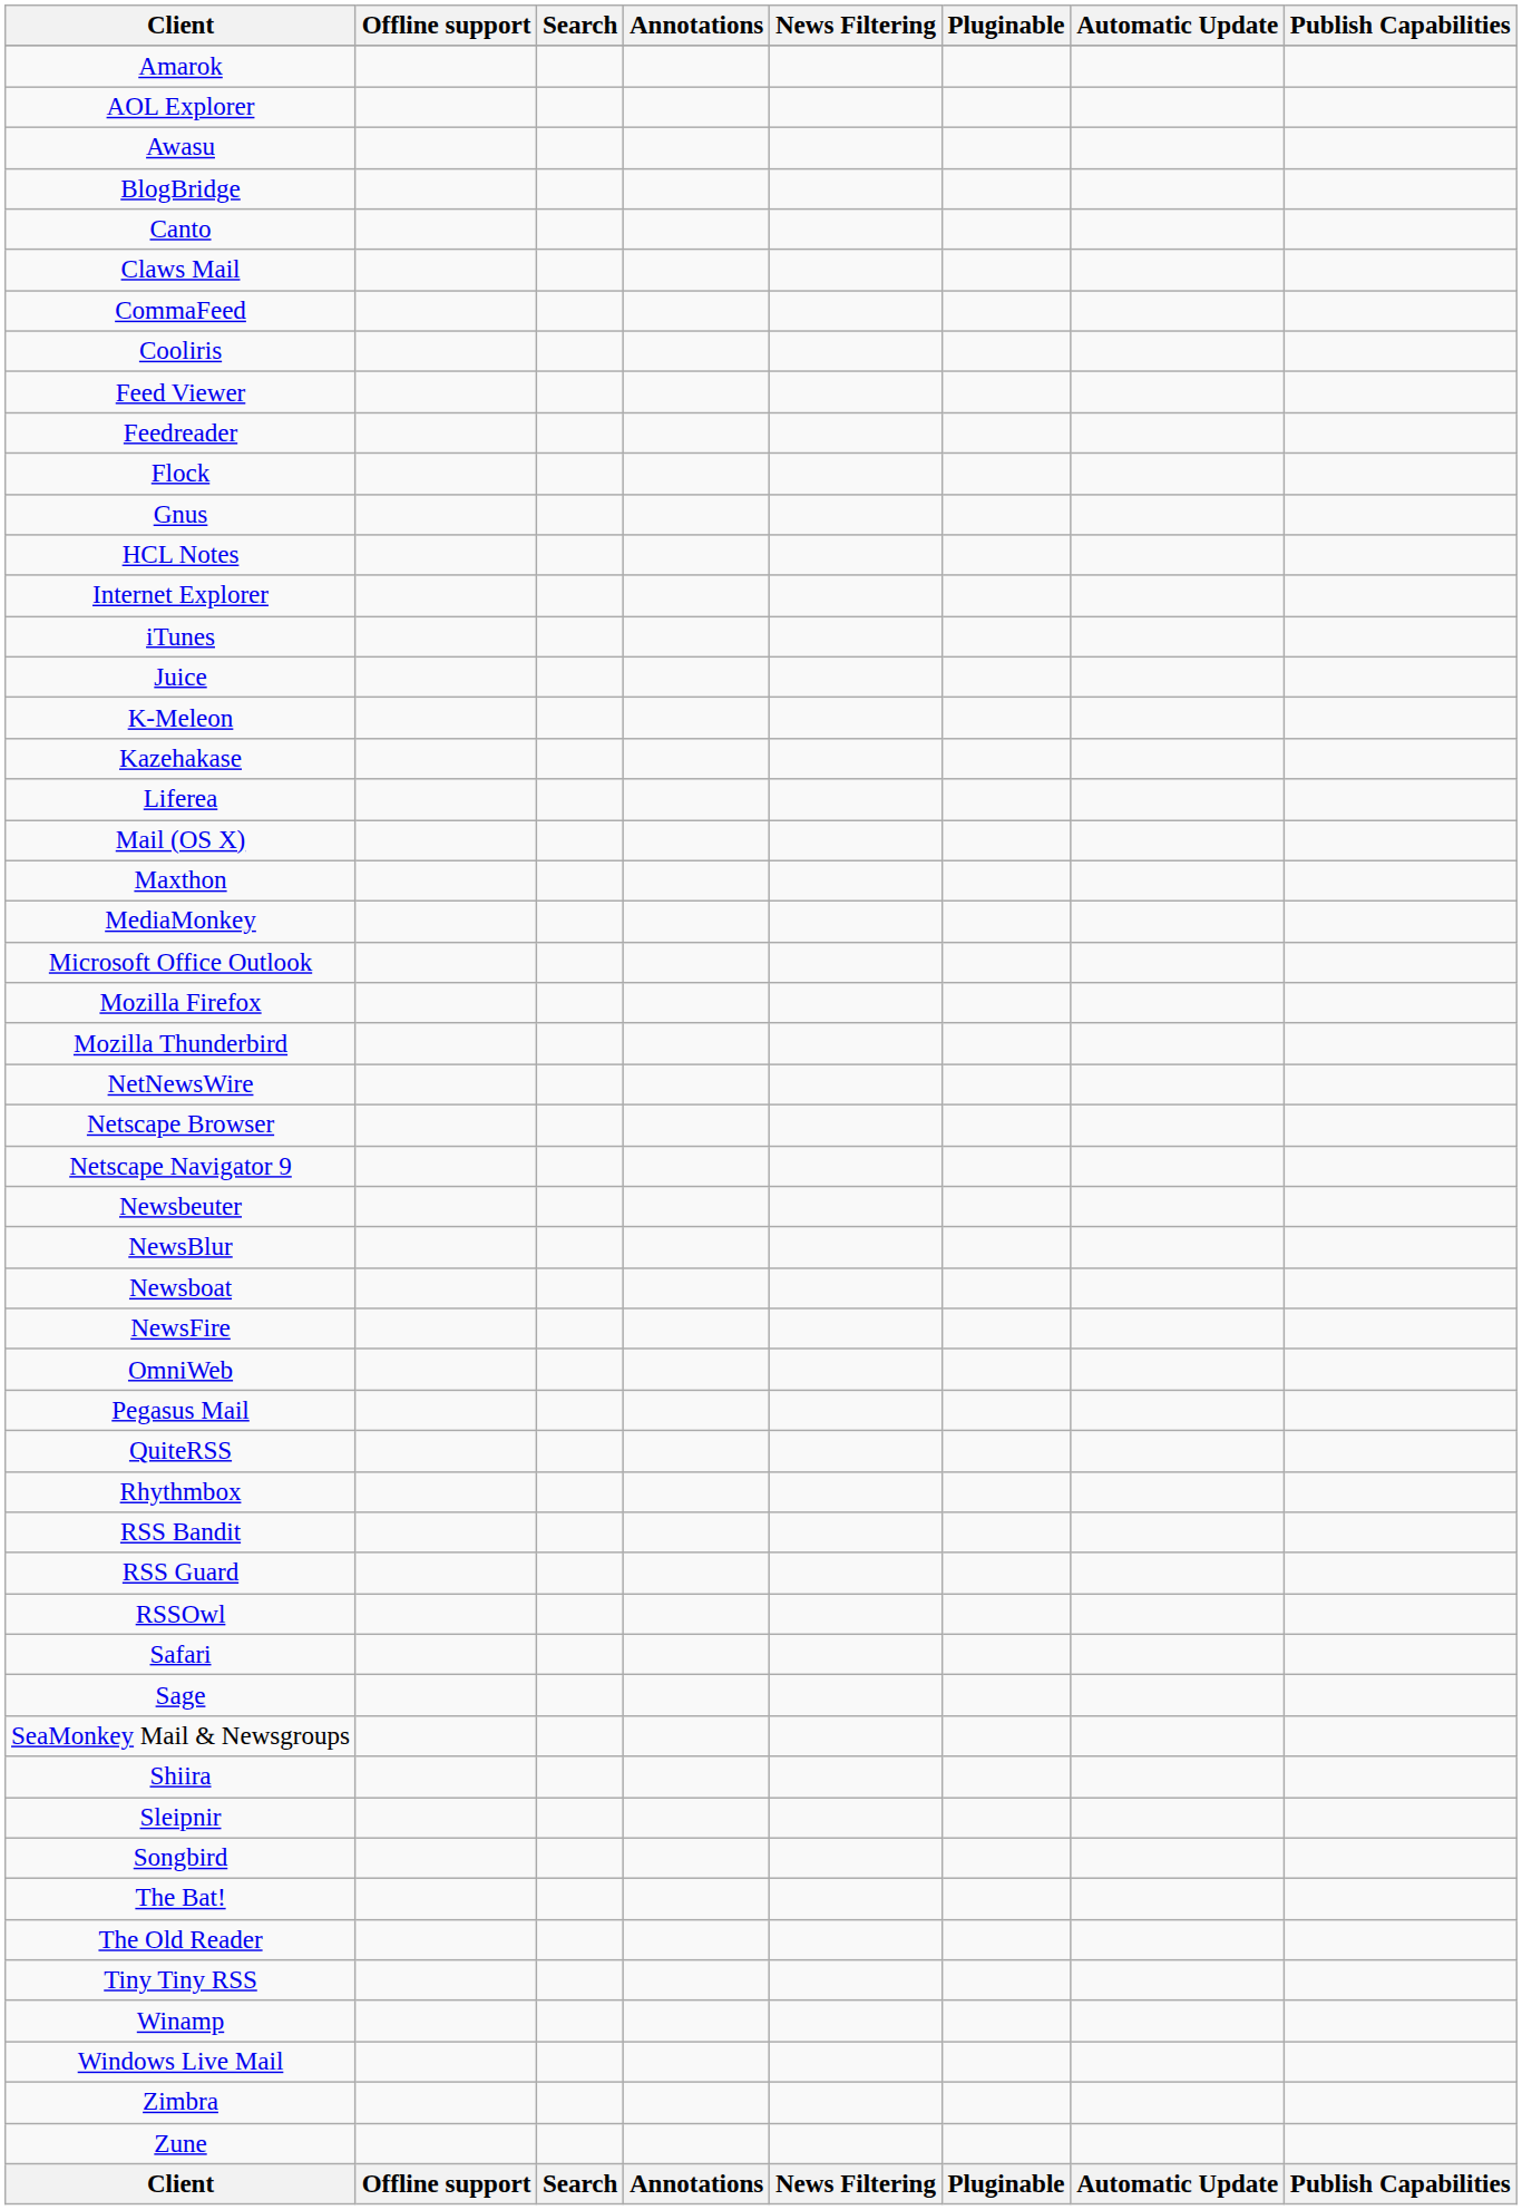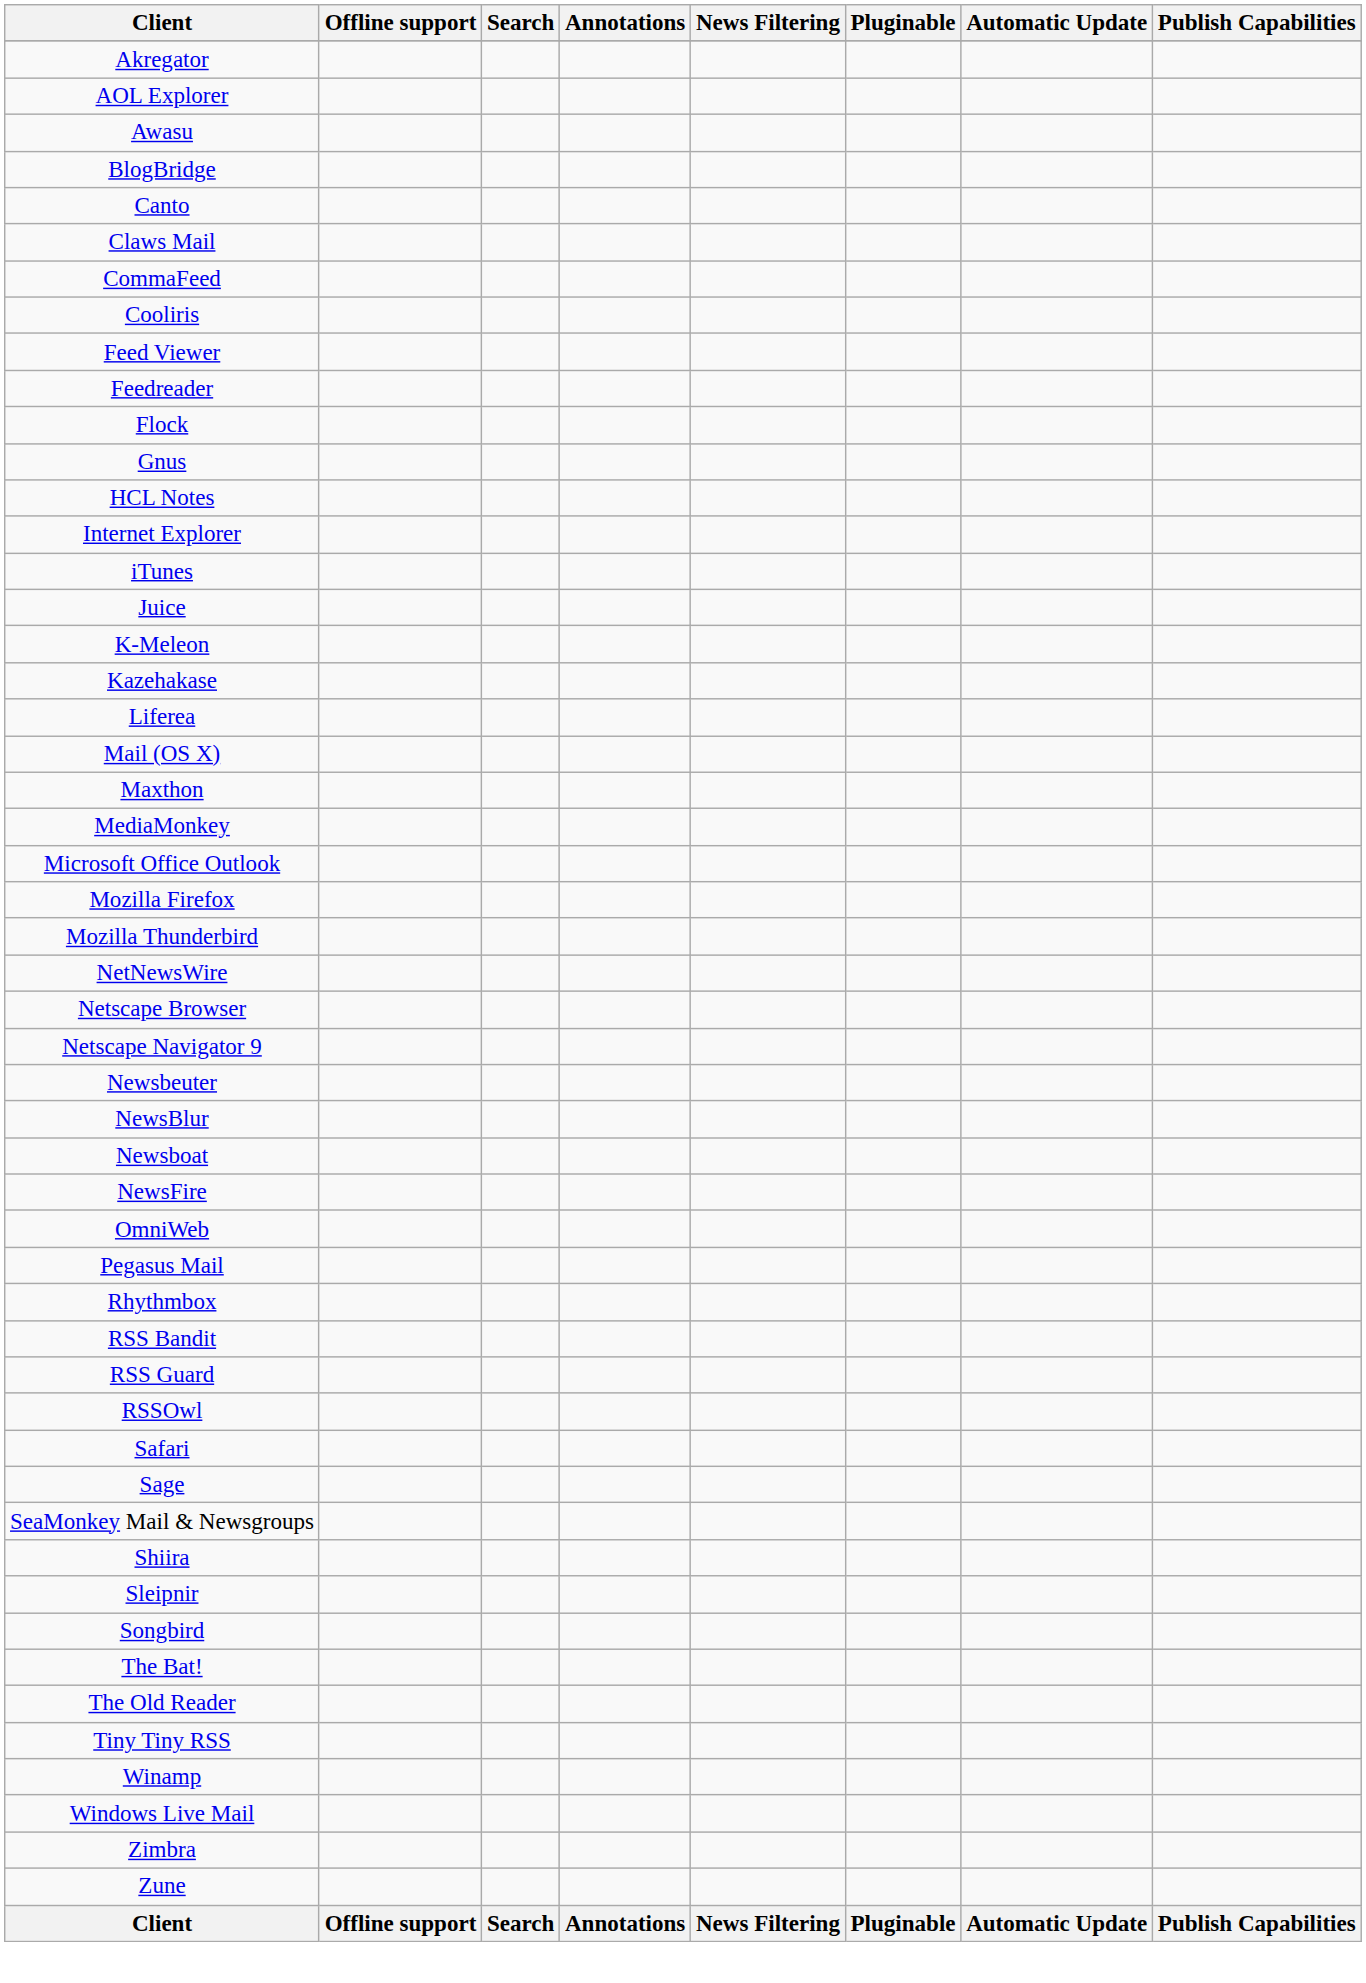+ row: Akregator
- row: Amarok
- row: QuiteRSS
